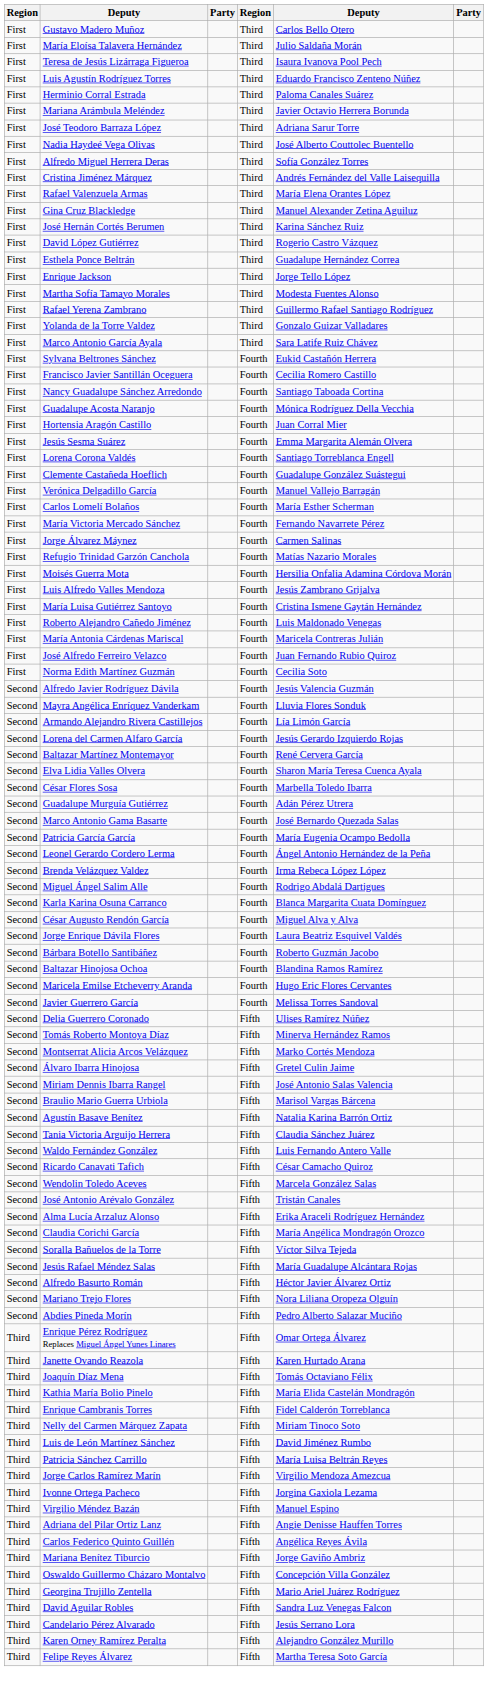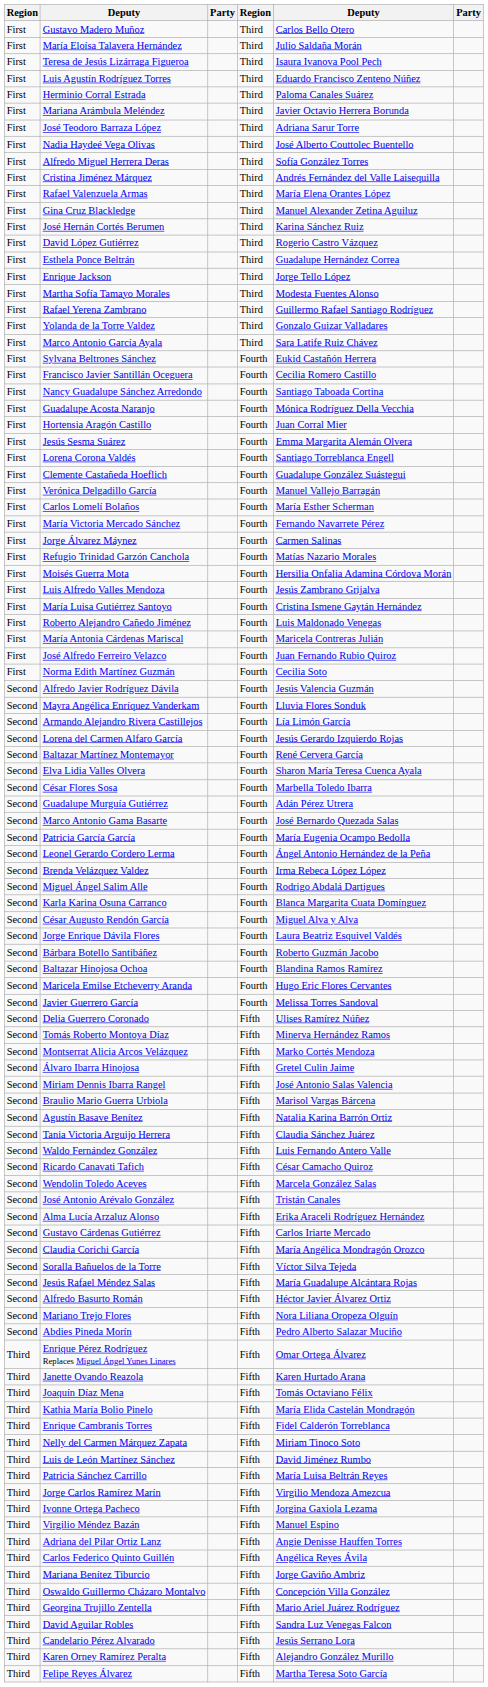+ row: Second | Gustavo Cárdenas Gutiérrez | Fifth | Carlos Iriarte Mercado
